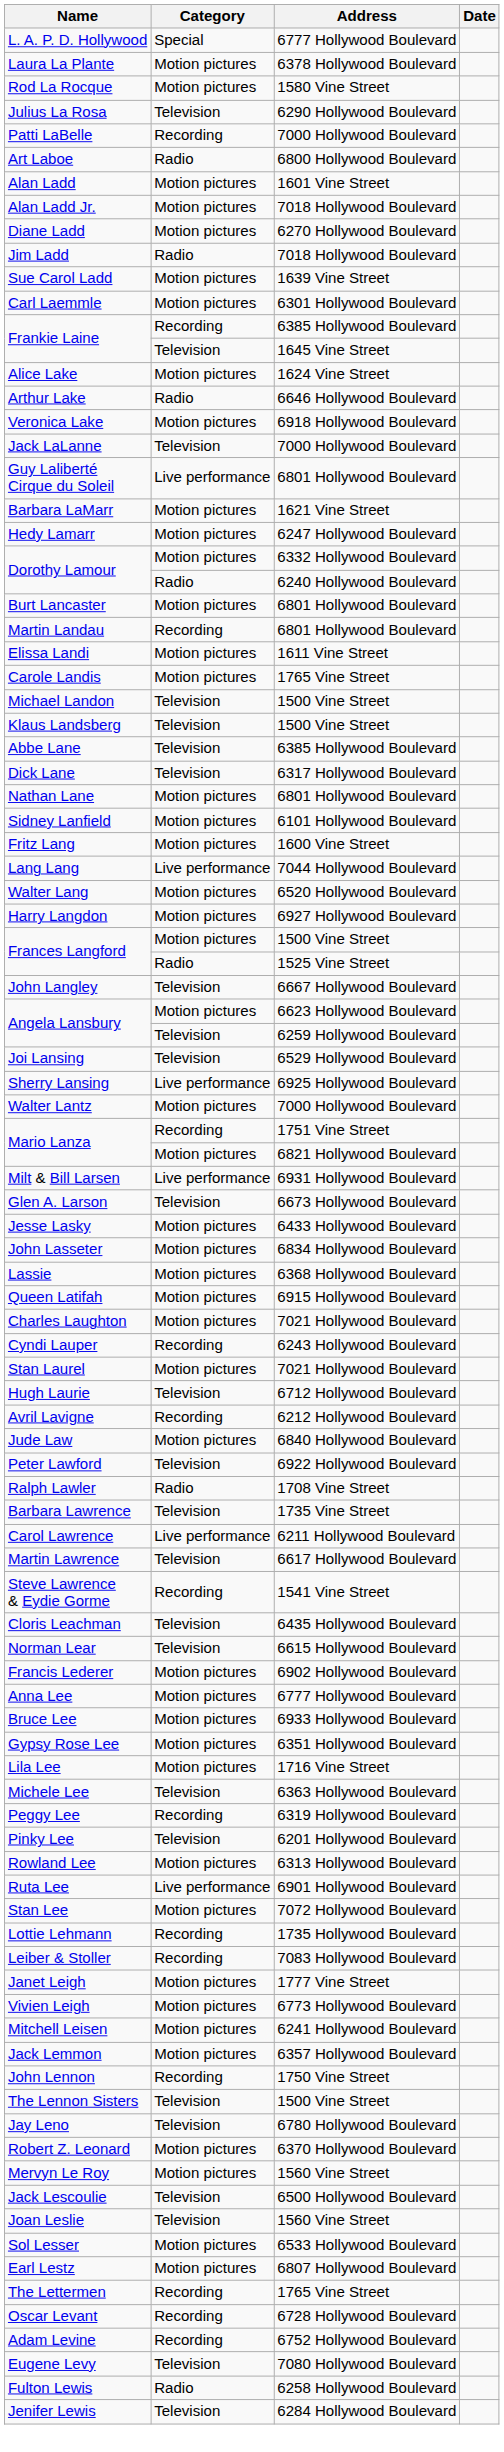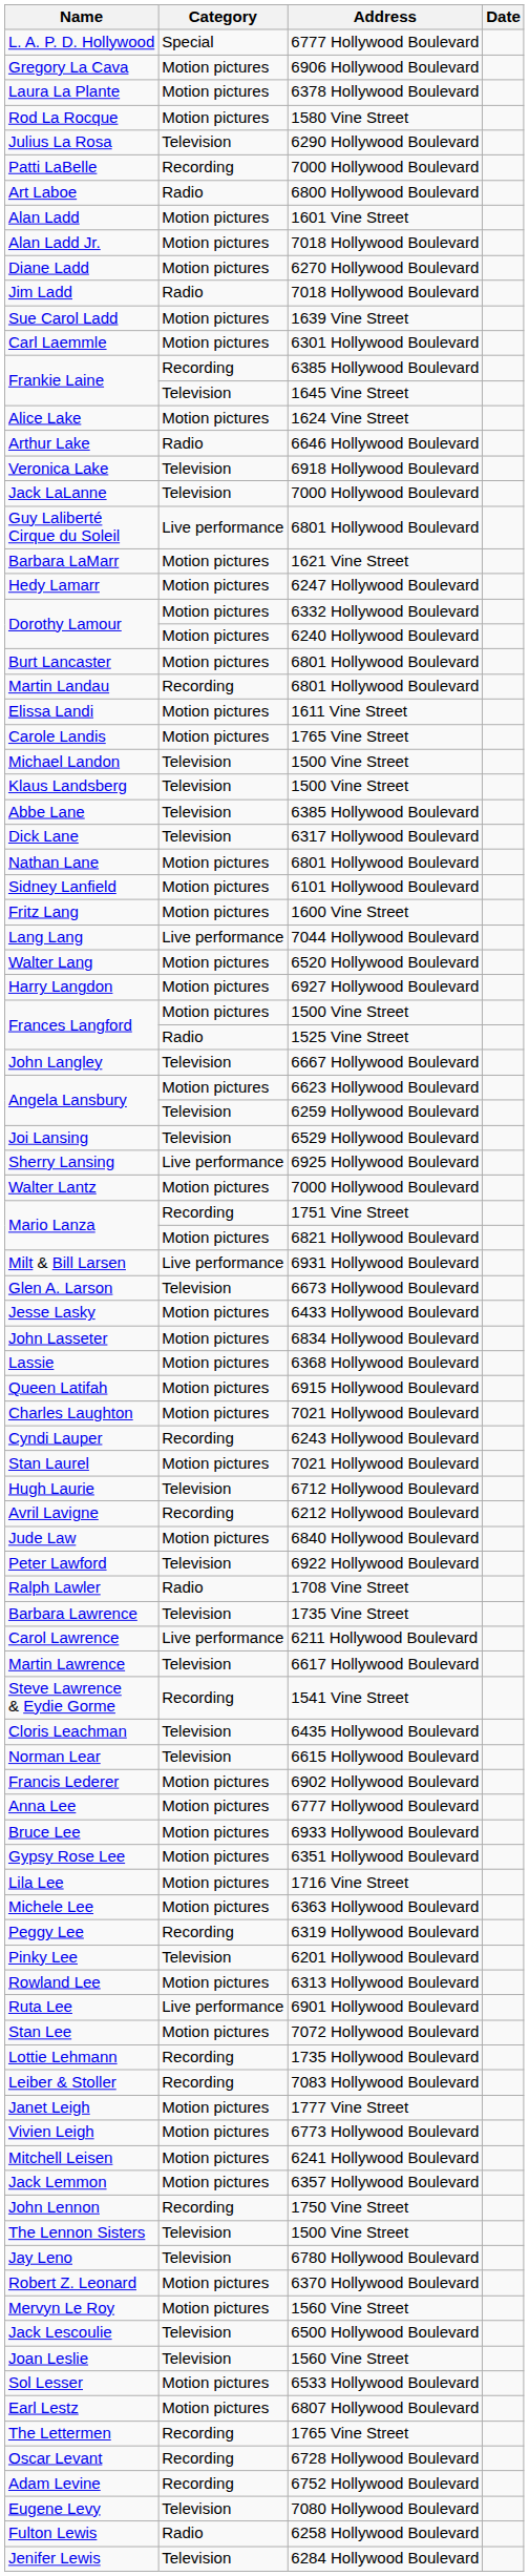+ row: Gregory La Cava | Motion pictures | 6906 Hollywood Boulevard
Veronica Lake | Category: Motion pictures -> Television
Dorothy Lamour / 6240 Hollywood Boulevard | Category: Radio -> Motion pictures
Michele Lee | Category: Television -> Motion pictures
